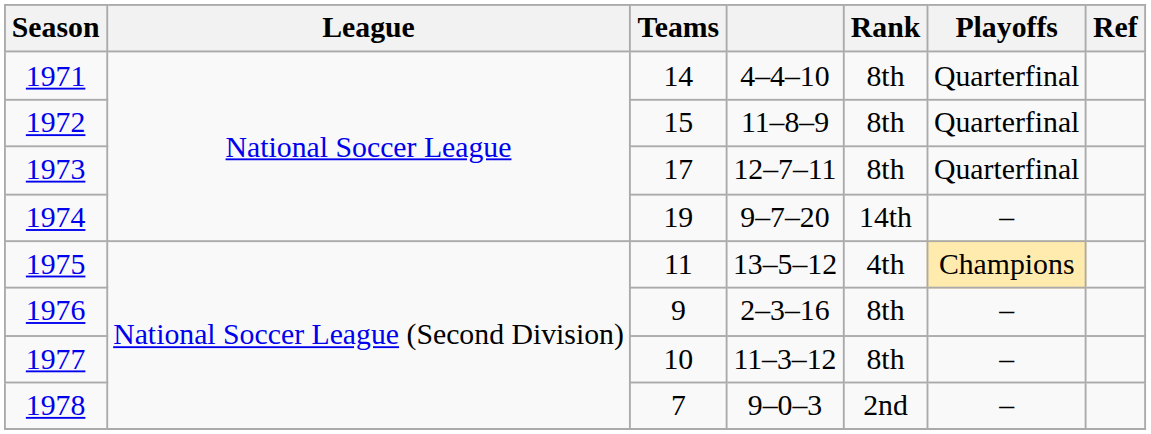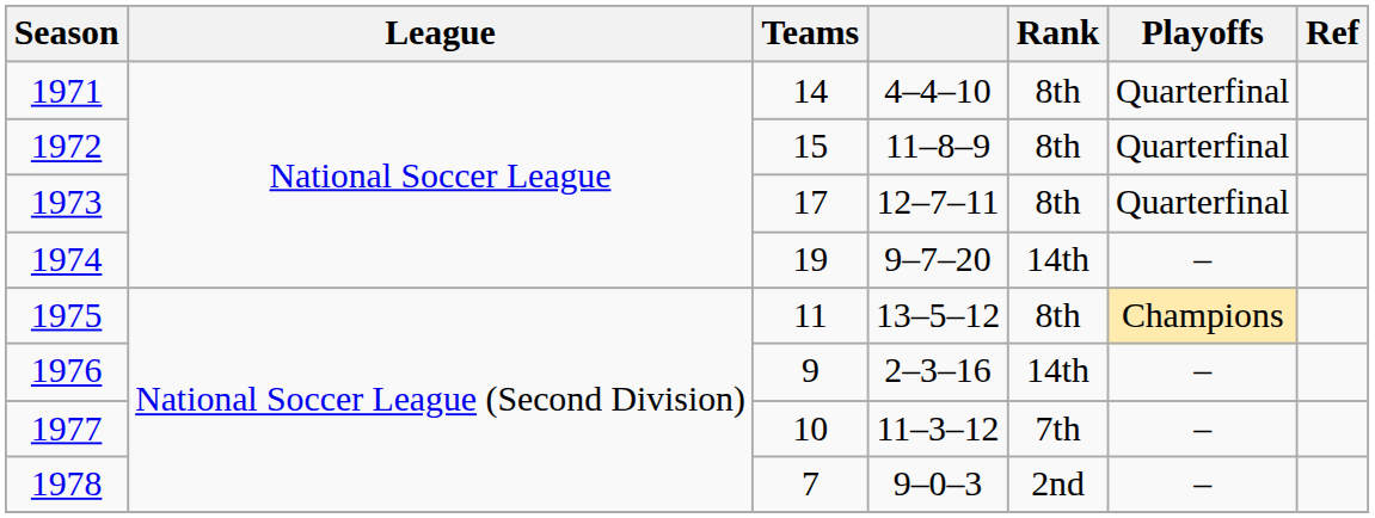1975 | Rank: 4th -> 8th
1976 | Rank: 8th -> 14th
1977 | Rank: 8th -> 7th
